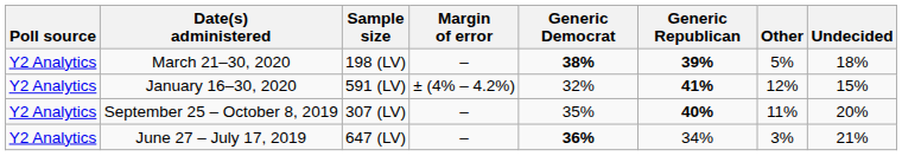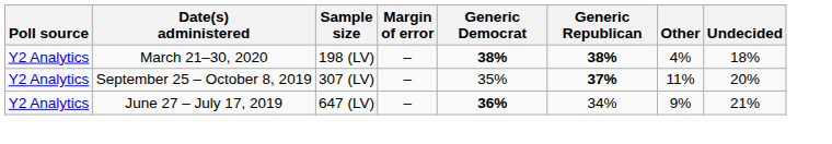March 21–30, 2020 | Generic Republican: 39% -> 38%
March 21–30, 2020 | Other: 5% -> 4%
- row: Y2 Analytics | January 16–30, 2020 | 591 (LV) | ± (4% – 4.2%) | 32% | 41% | 12% | 15%
September 25 – October 8, 2019 | Generic Republican: 40% -> 37%
June 27 – July 17, 2019 | Other: 3% -> 9%
